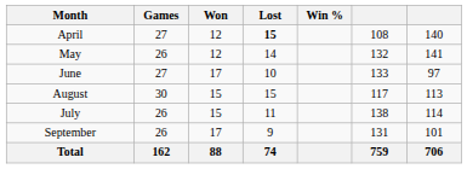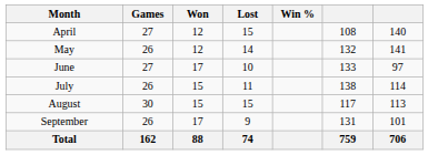April | Lost: bold -> normal
rows swapped: July <-> August
